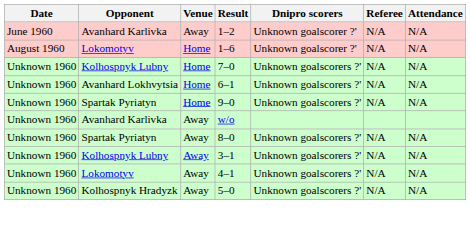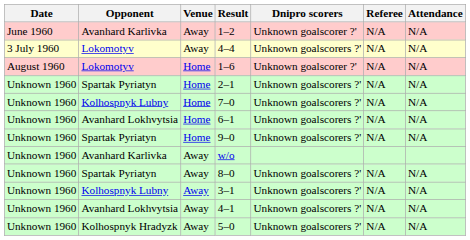+ row: 3 July 1960 | Lokomotyv | Away | 4–4 | Unknown goalscorers ?' | N/A | N/A
+ row: Unknown 1960 | Spartak Pyriatyn | Home | 2–1 | Unknown goalscorers ?' | N/A | N/A
4–1 | Opponent: Lokomotyv -> Avanhard Lokhvytsia
